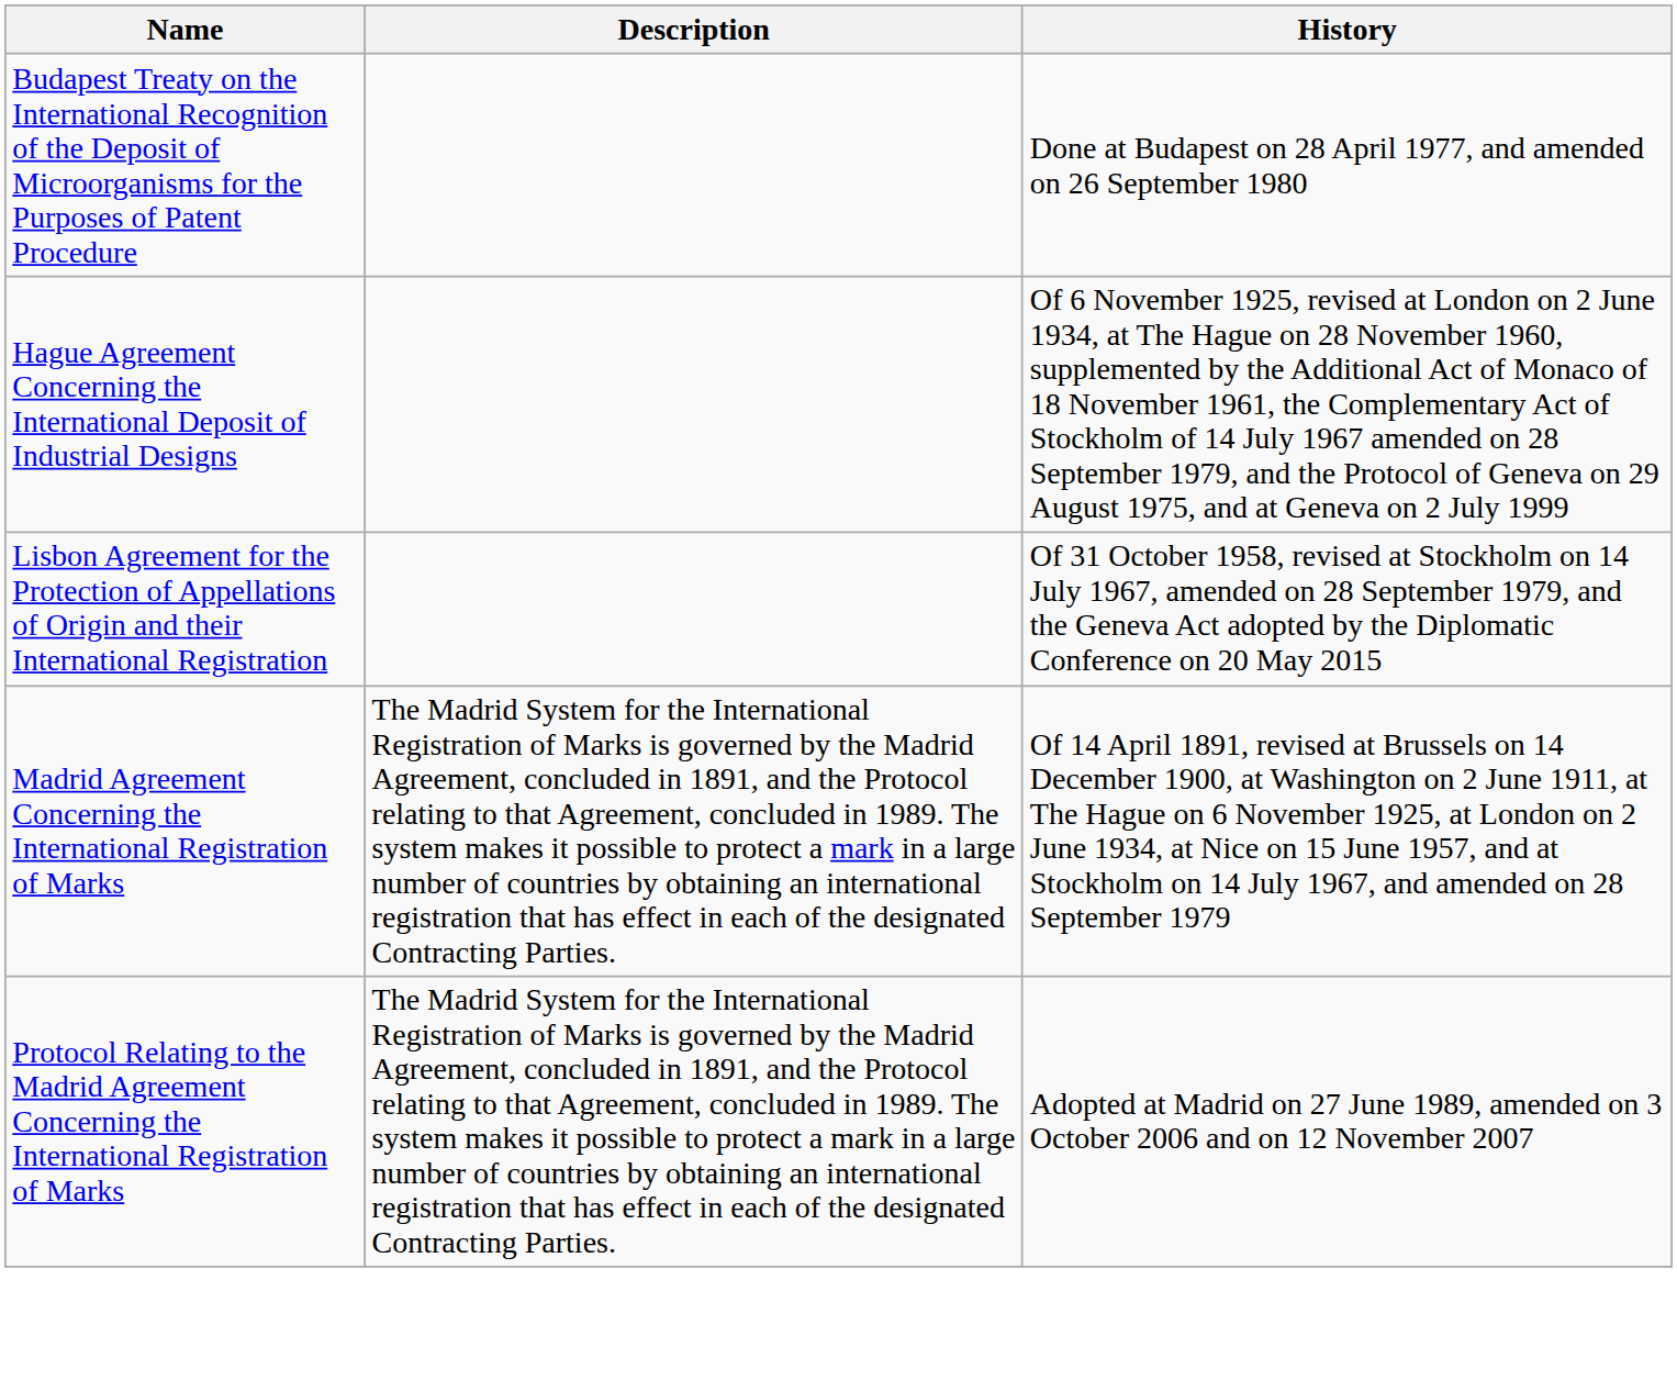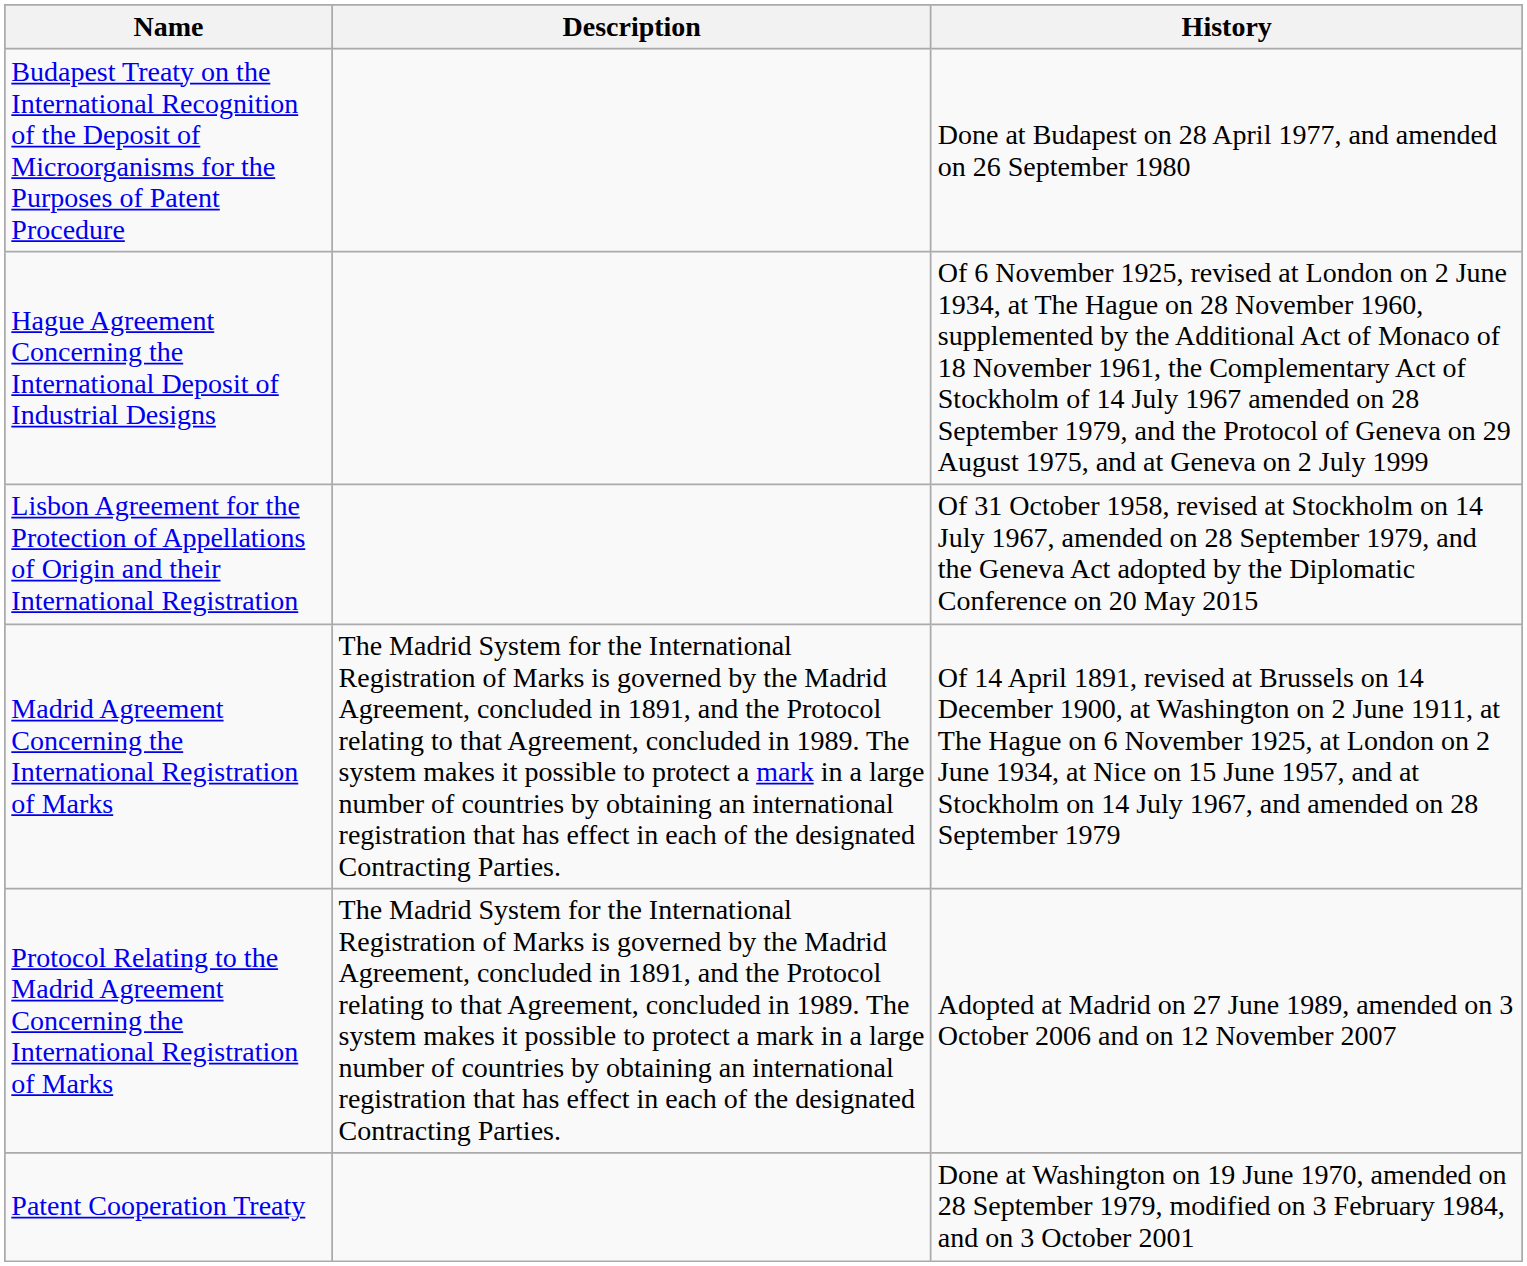+ row: Patent Cooperation Treaty | Done at Washington on 19 June 1970, amended on 28 September 1979, modified on 3 February 1984, and on 3 October 2001
